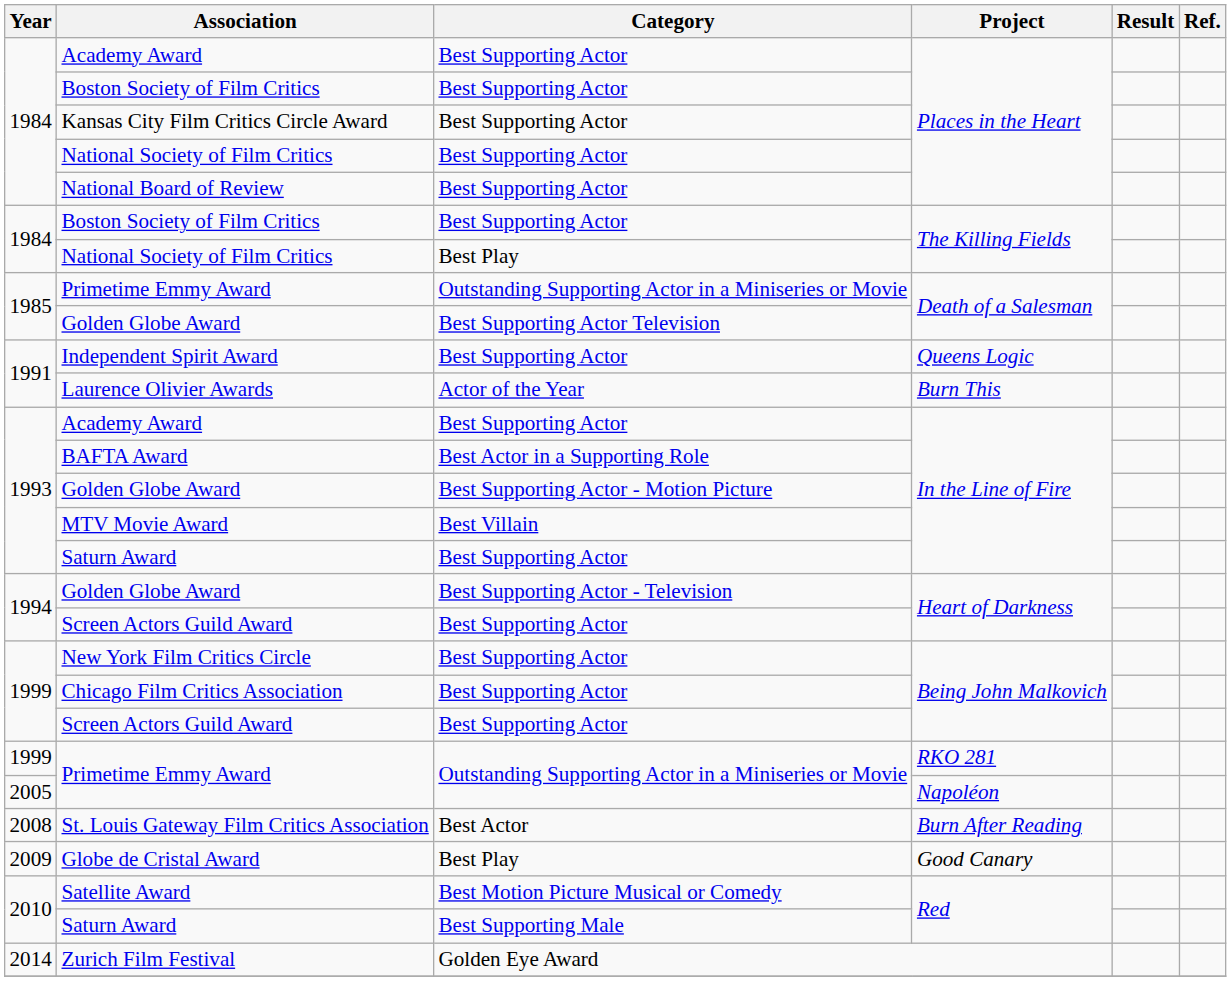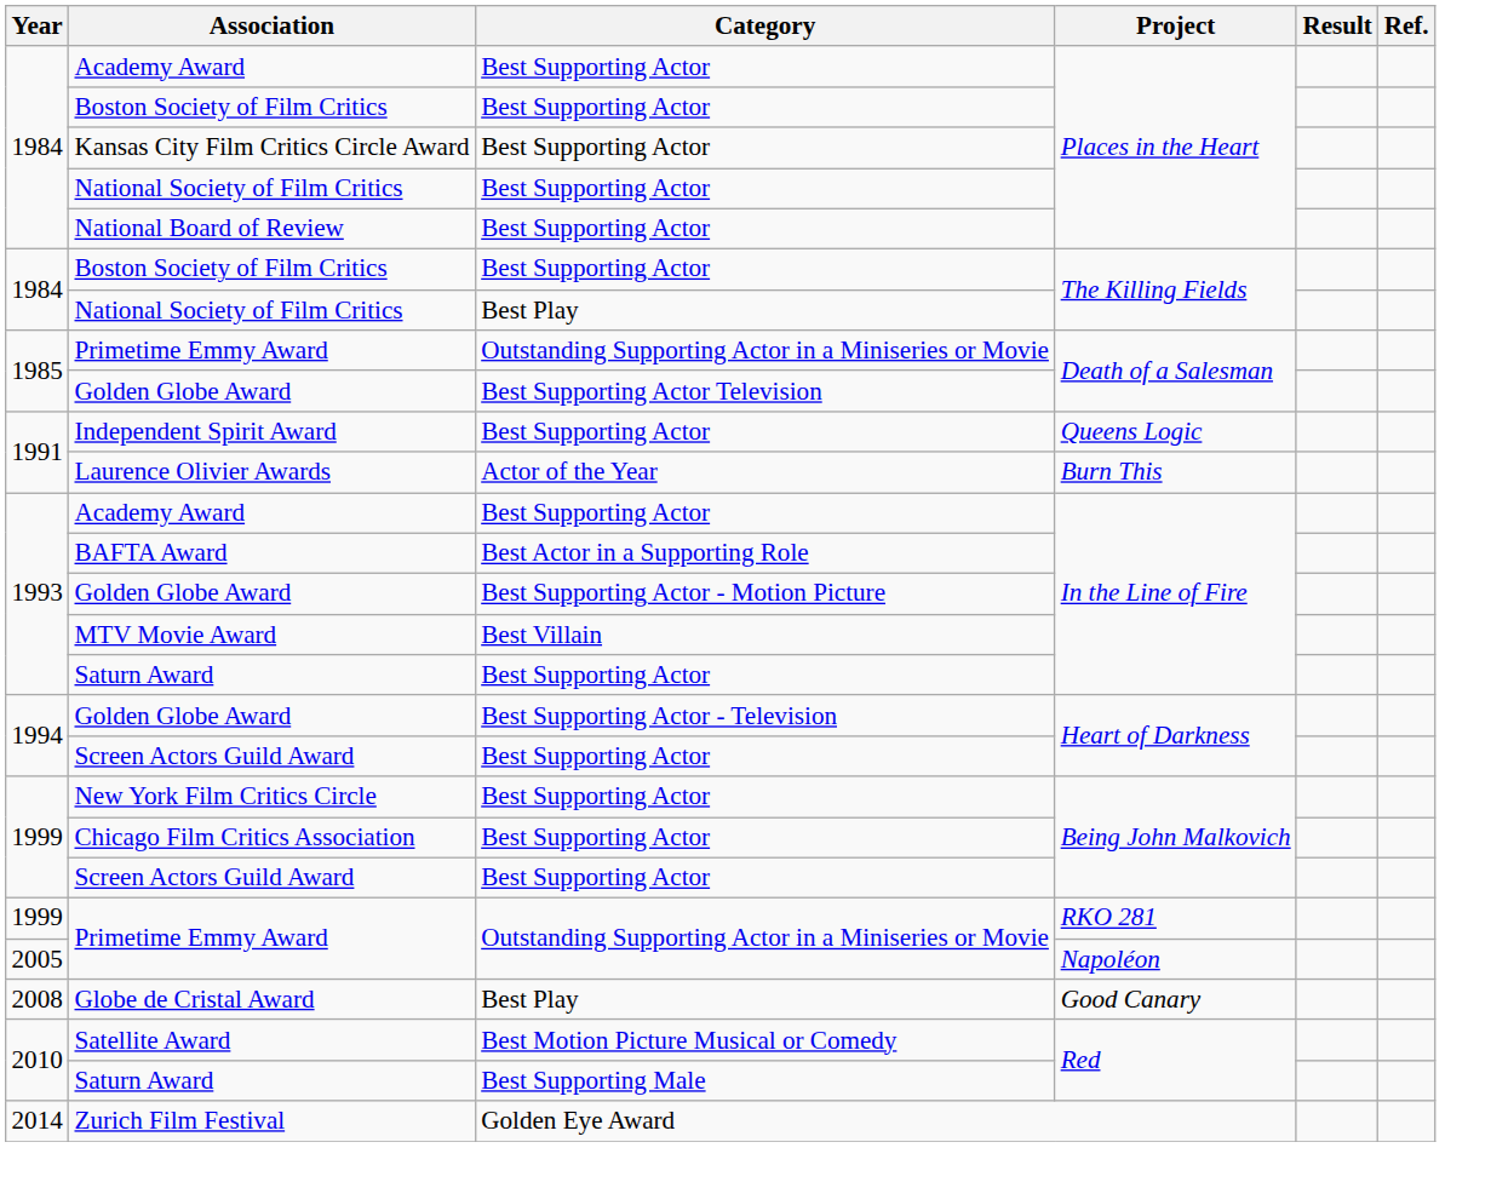- row: 2008 | St. Louis Gateway Film Critics Association | Best Actor | Burn After Reading
Globe de Cristal Award | Year: 2009 -> 2008
